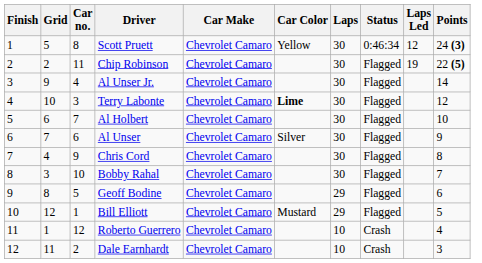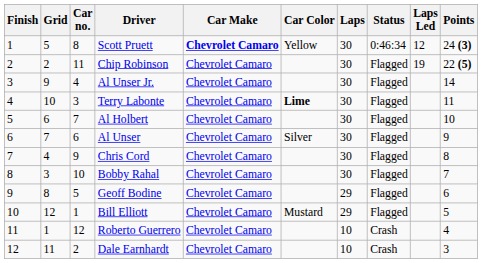Scott Pruett | Car Make: normal -> bold
Terry Labonte | Points: 12 -> 11
